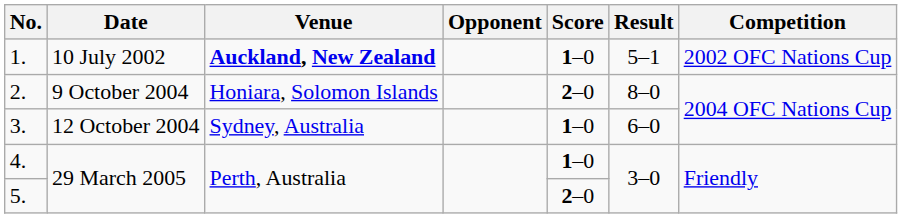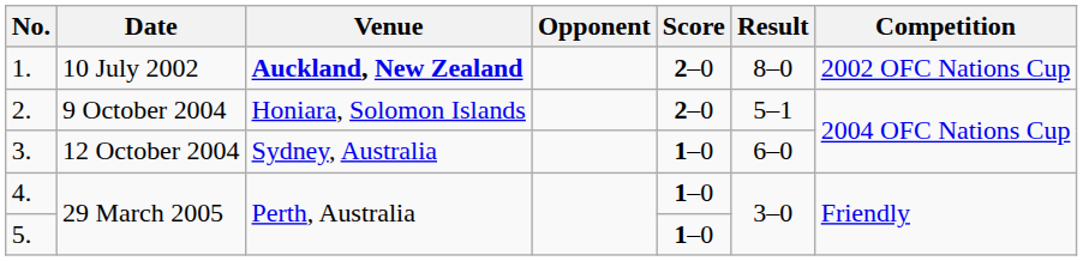1. | Score: 1–0 -> 2–0
1. | Result: 5–1 -> 8–0
2. | Result: 8–0 -> 5–1
5. | Score: 2–0 -> 1–0
